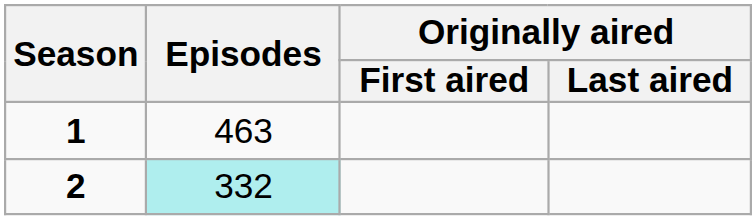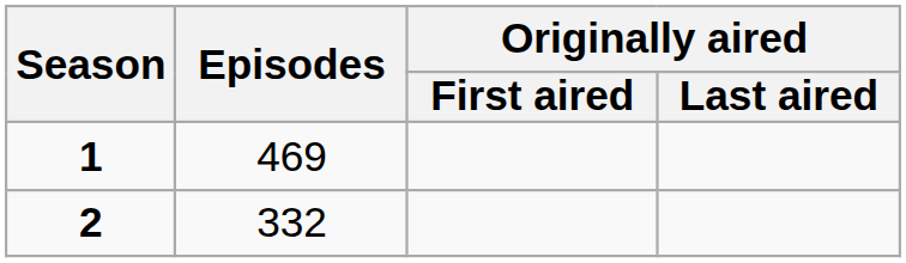1 | Episodes: 463 -> 469
2 | Episodes: paleturquoise background -> no background
